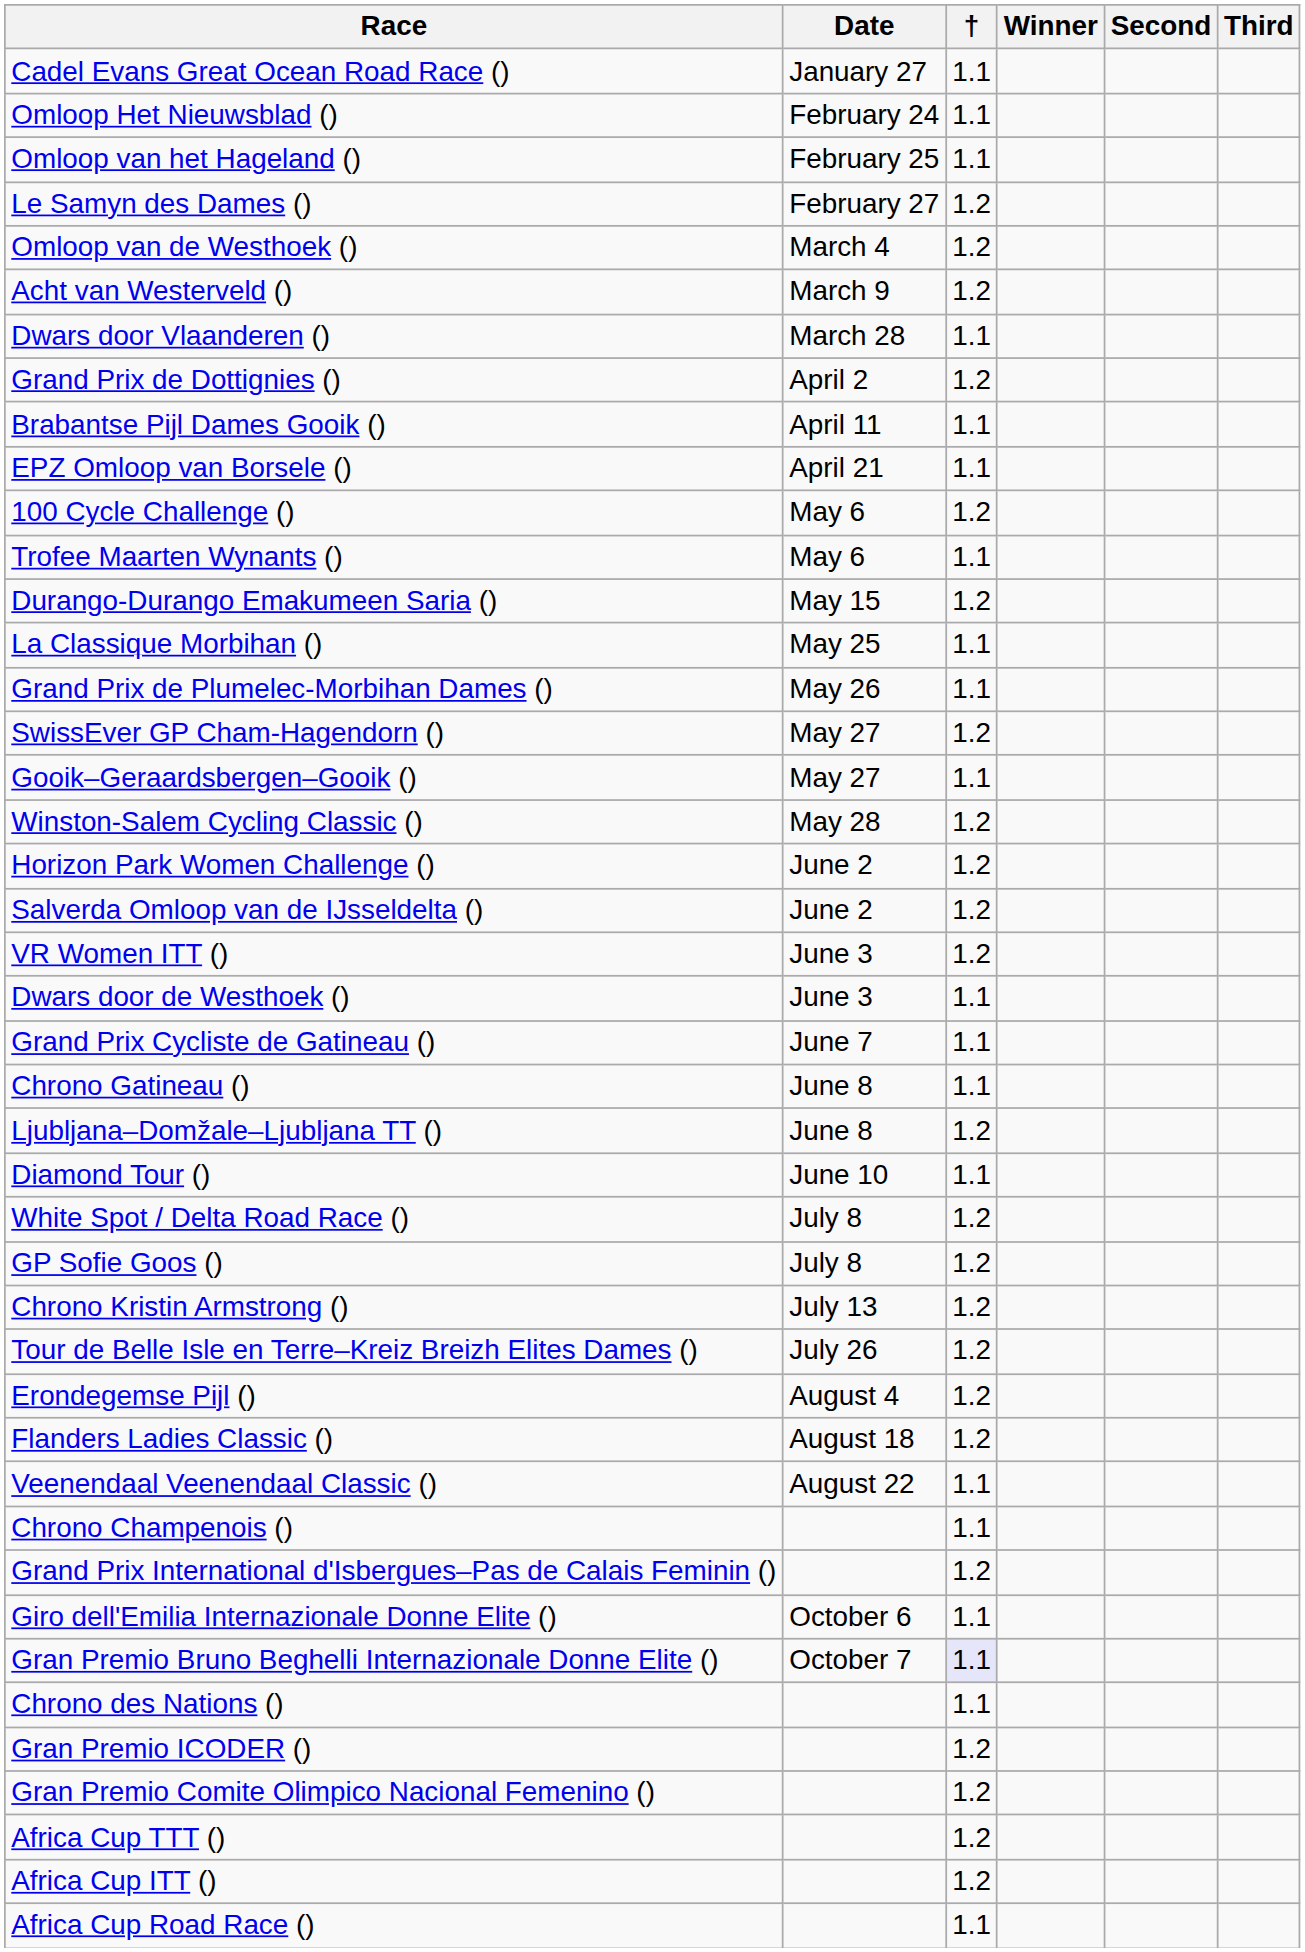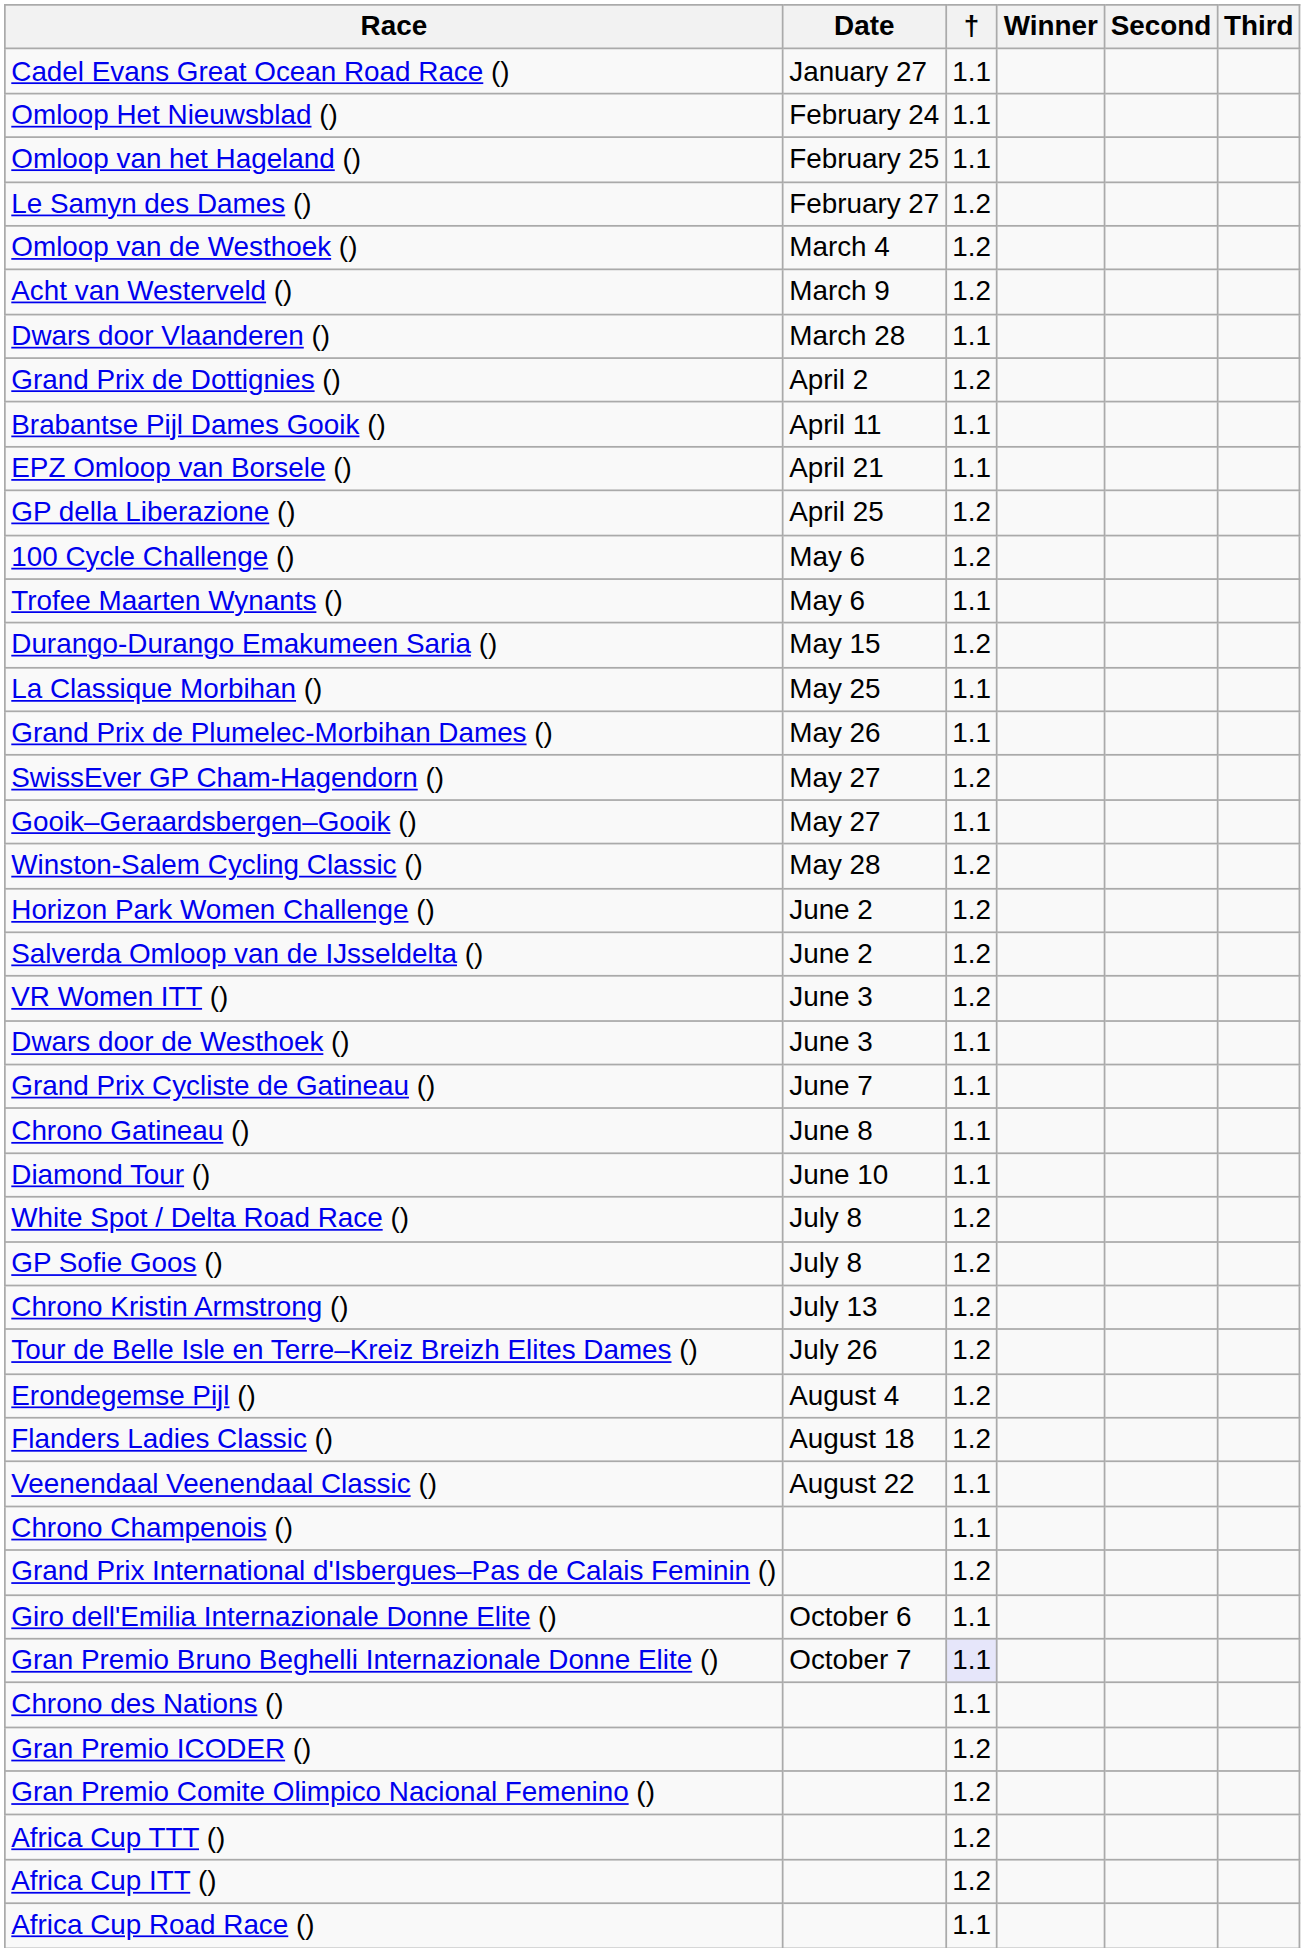+ row: GP della Liberazione () | April 25 | 1.2
- row: Ljubljana–Domžale–Ljubljana TT () | June 8 | 1.2
